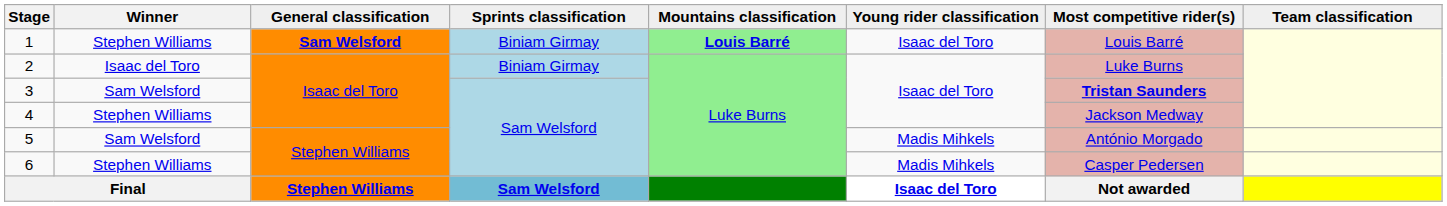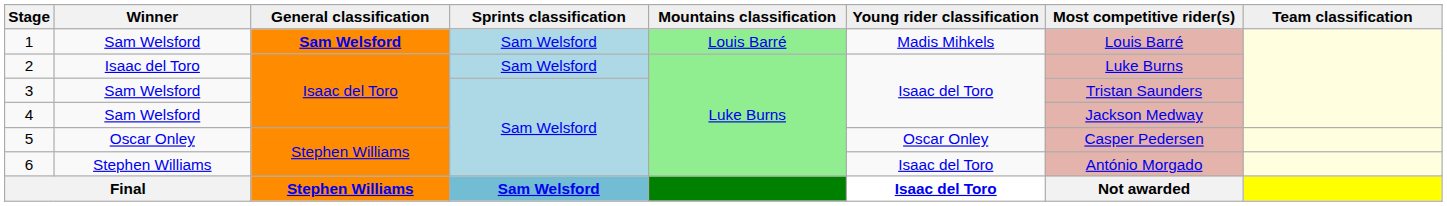1 | Winner: Stephen Williams -> Sam Welsford
1 | Sprints classification: Biniam Girmay -> Sam Welsford
1 | Mountains classification: bold -> normal
1 | Young rider classification: Isaac del Toro -> Madis Mihkels
2 | Sprints classification: Biniam Girmay -> Sam Welsford
3 | Most competitive rider(s): bold -> normal
4 | Winner: Stephen Williams -> Sam Welsford
5 | Winner: Sam Welsford -> Oscar Onley
5 | Young rider classification: Madis Mihkels -> Oscar Onley
5 | Most competitive rider(s): António Morgado -> Casper Pedersen
6 | Young rider classification: Madis Mihkels -> Isaac del Toro
6 | Most competitive rider(s): Casper Pedersen -> António Morgado
